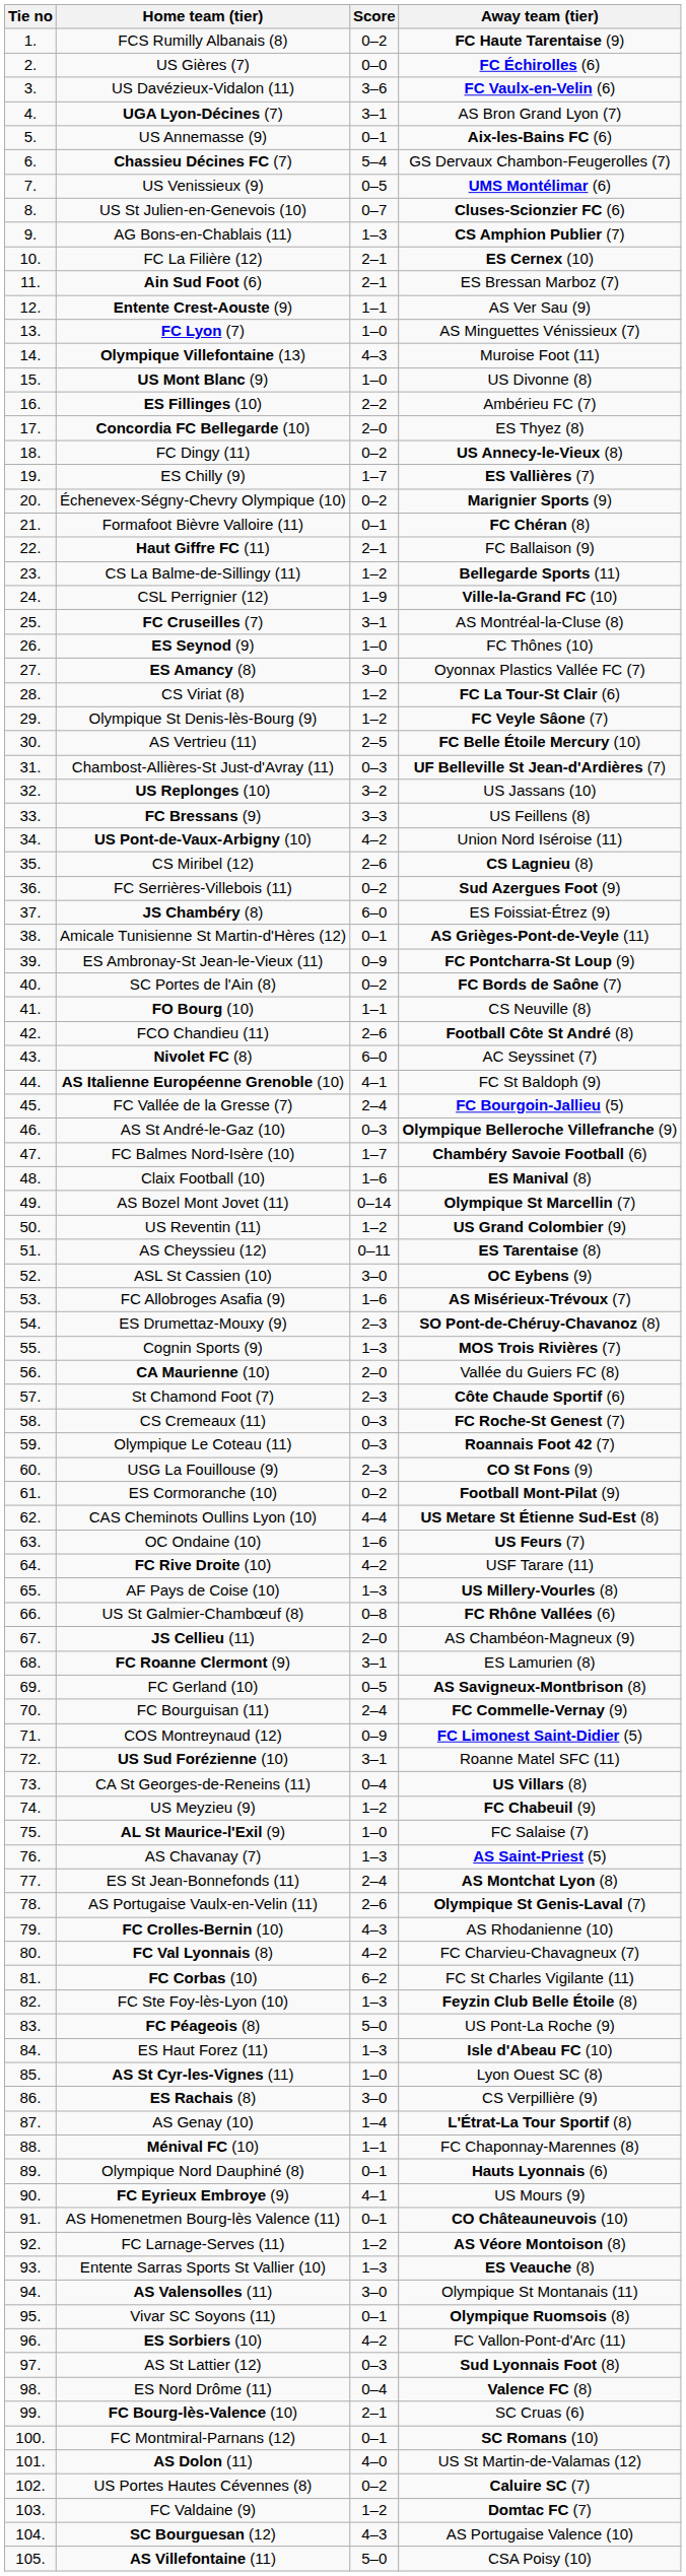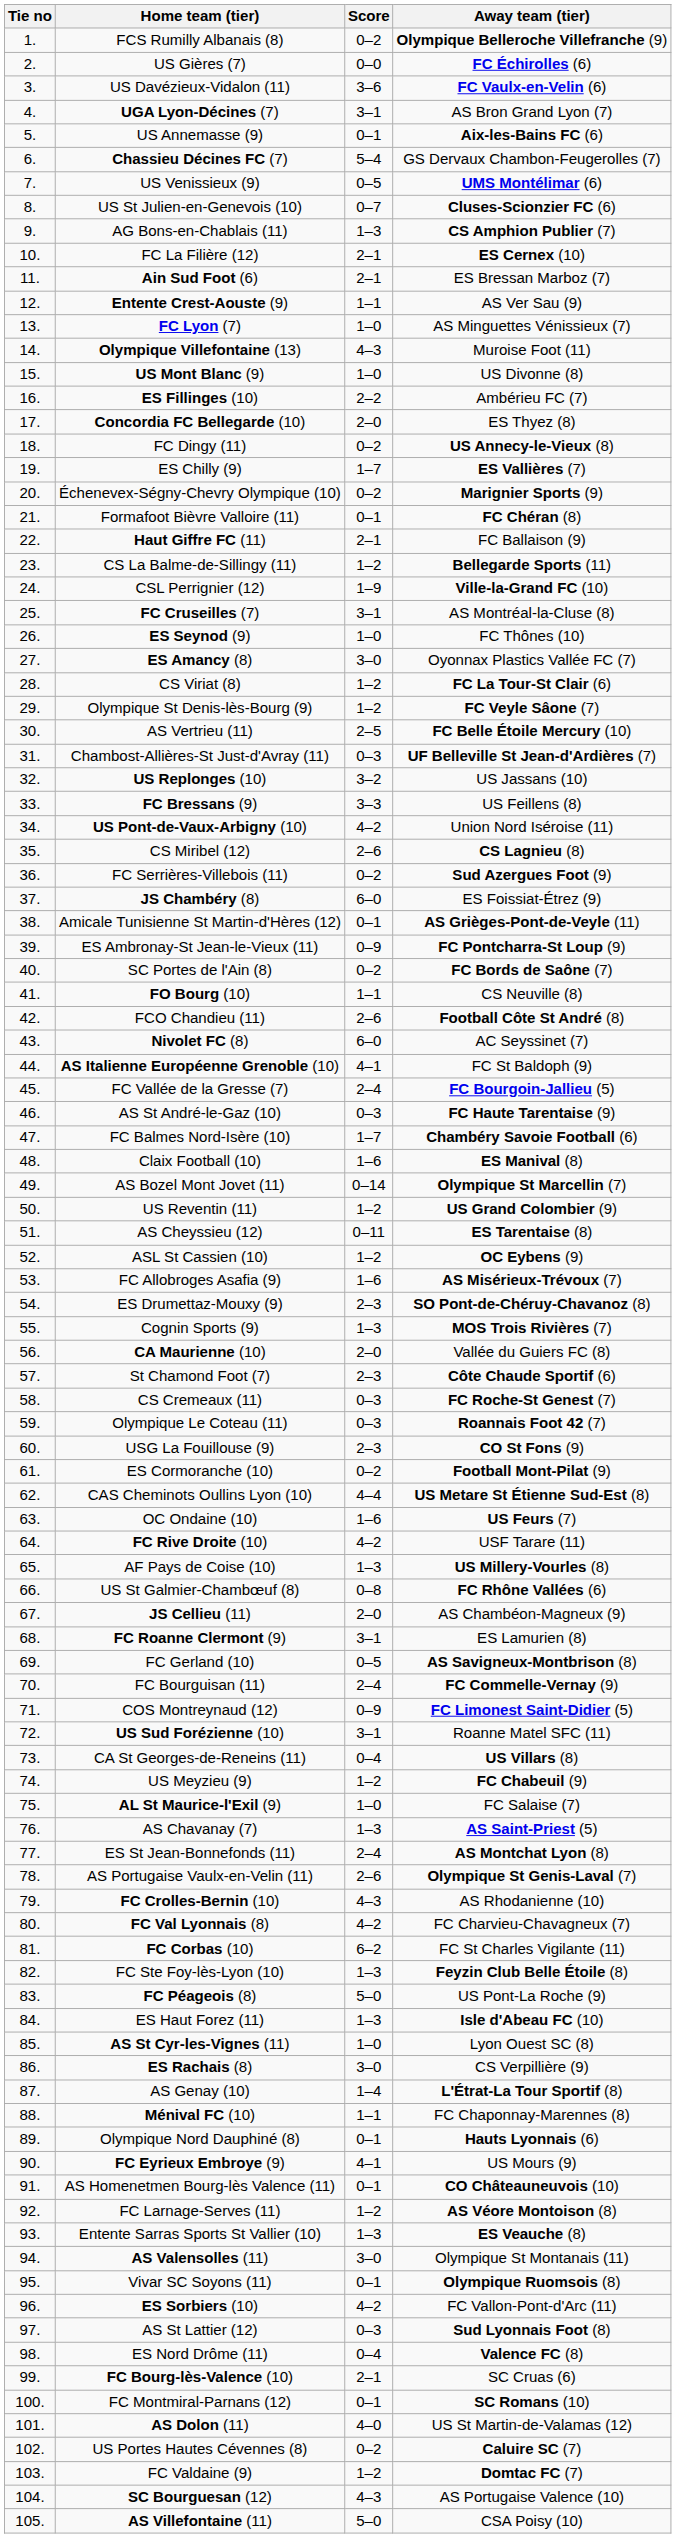FCS Rumilly Albanais (8) | Away team (tier): FC Haute Tarentaise (9) -> Olympique Belleroche Villefranche (9)
AS St André-le-Gaz (10) | Away team (tier): Olympique Belleroche Villefranche (9) -> FC Haute Tarentaise (9)
ASL St Cassien (10) | Score: 3–0 -> 1–2
